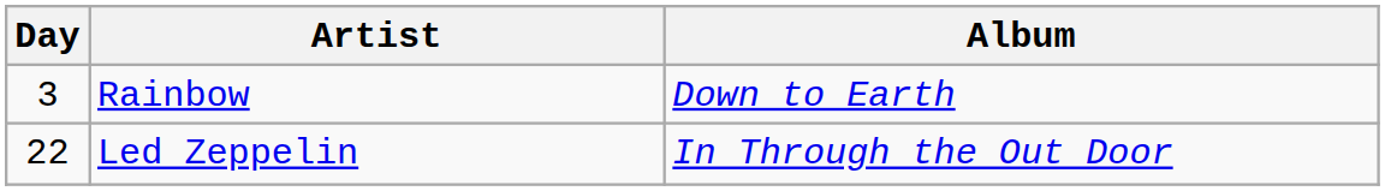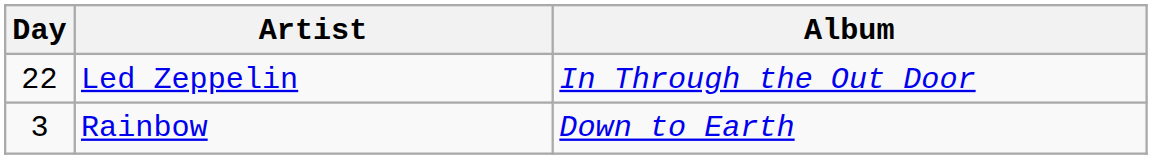rows swapped: Rainbow <-> Led Zeppelin
